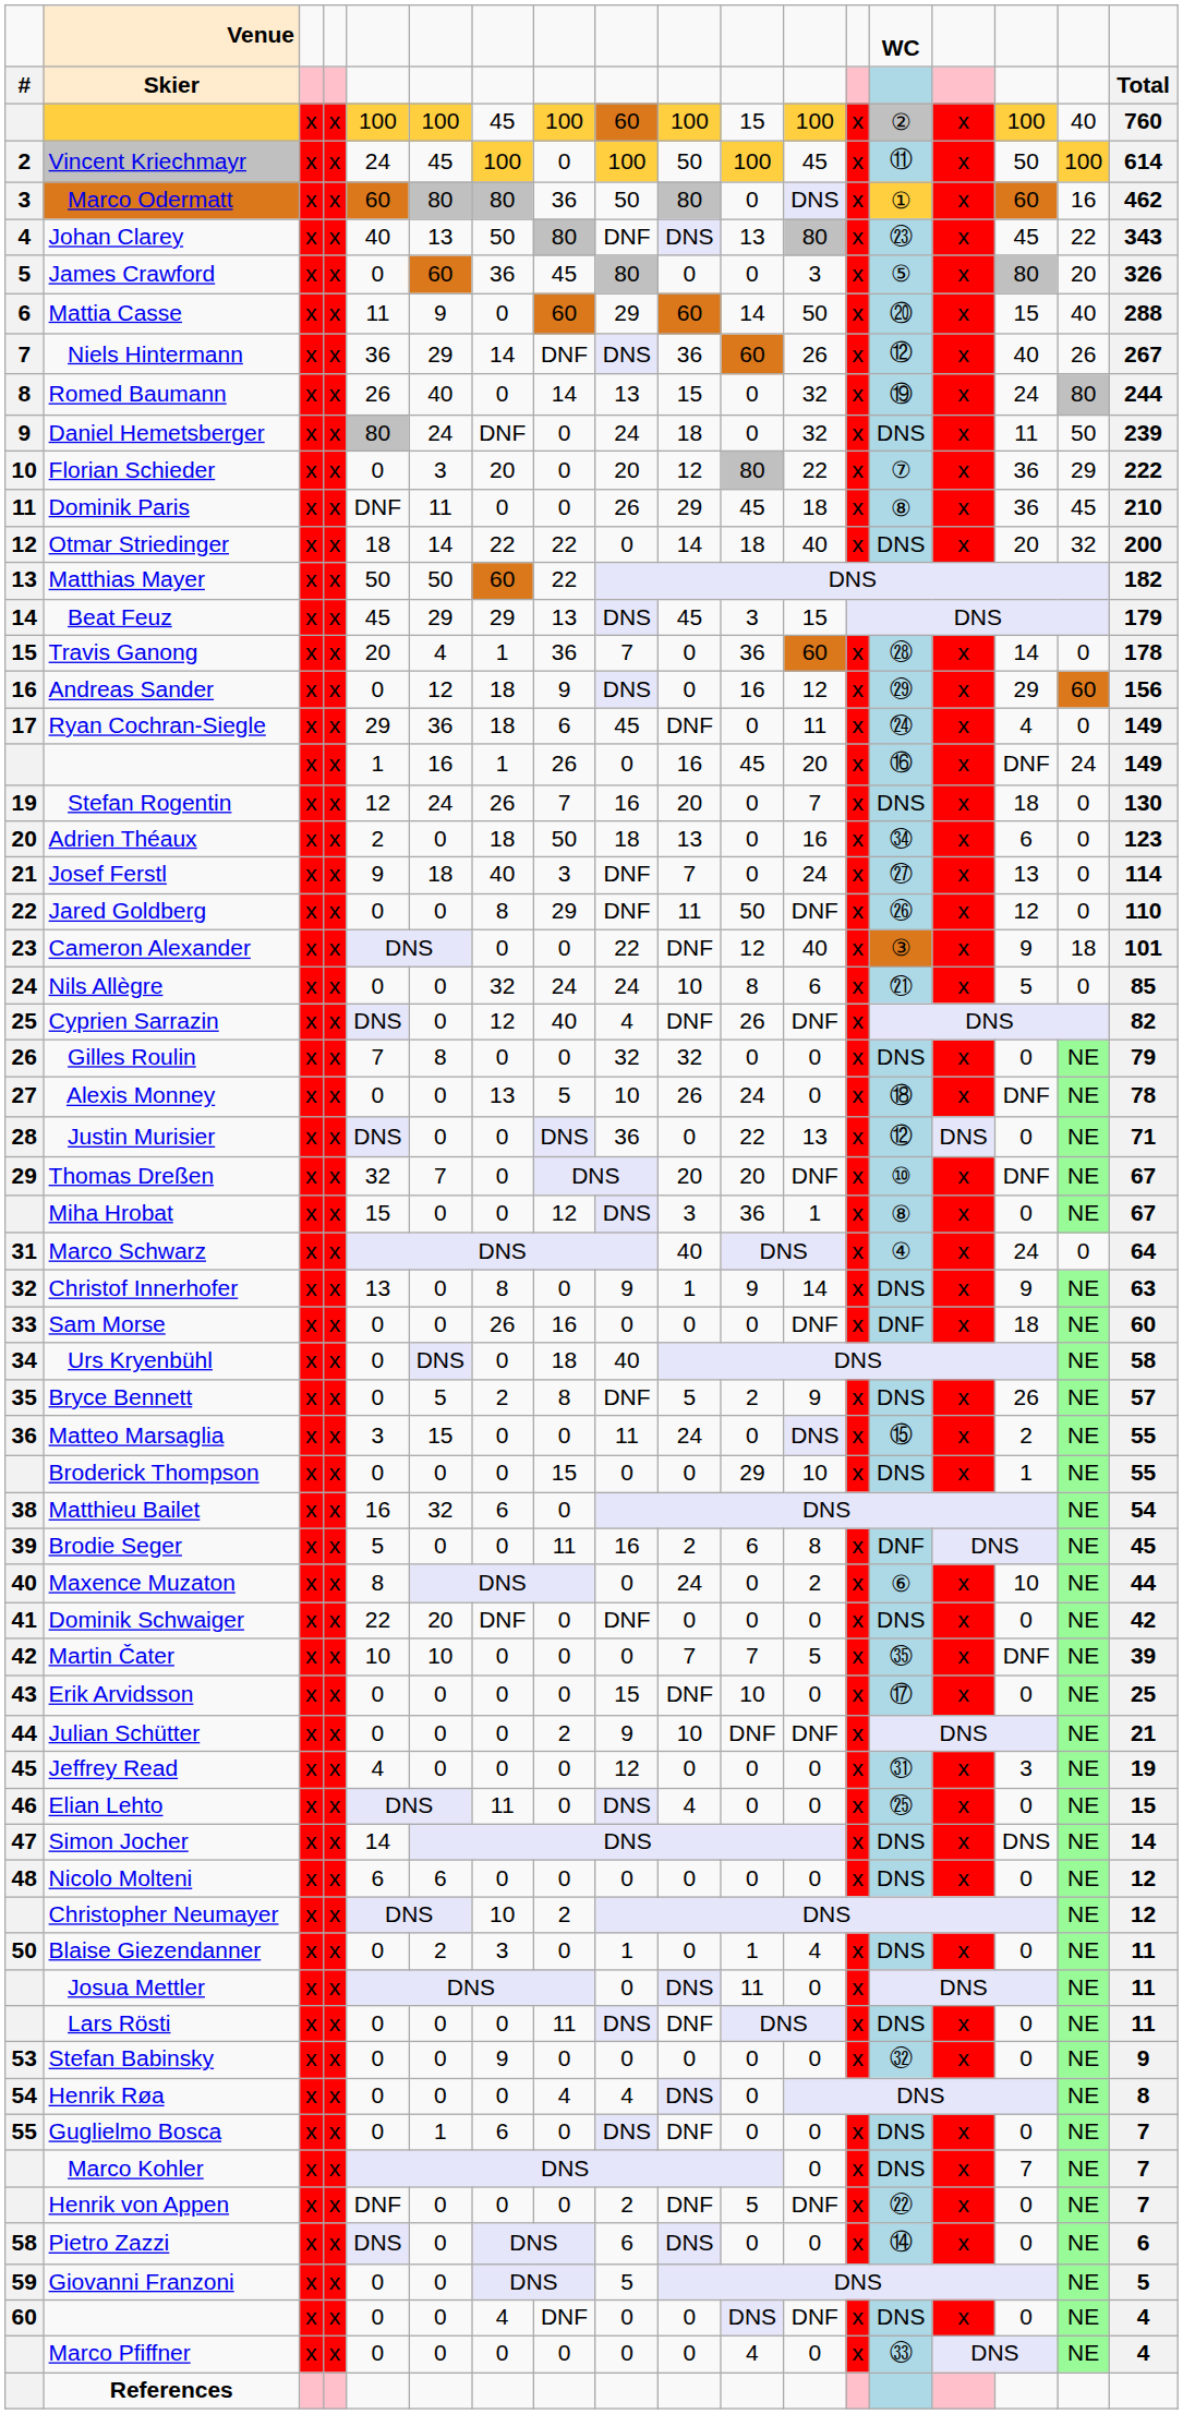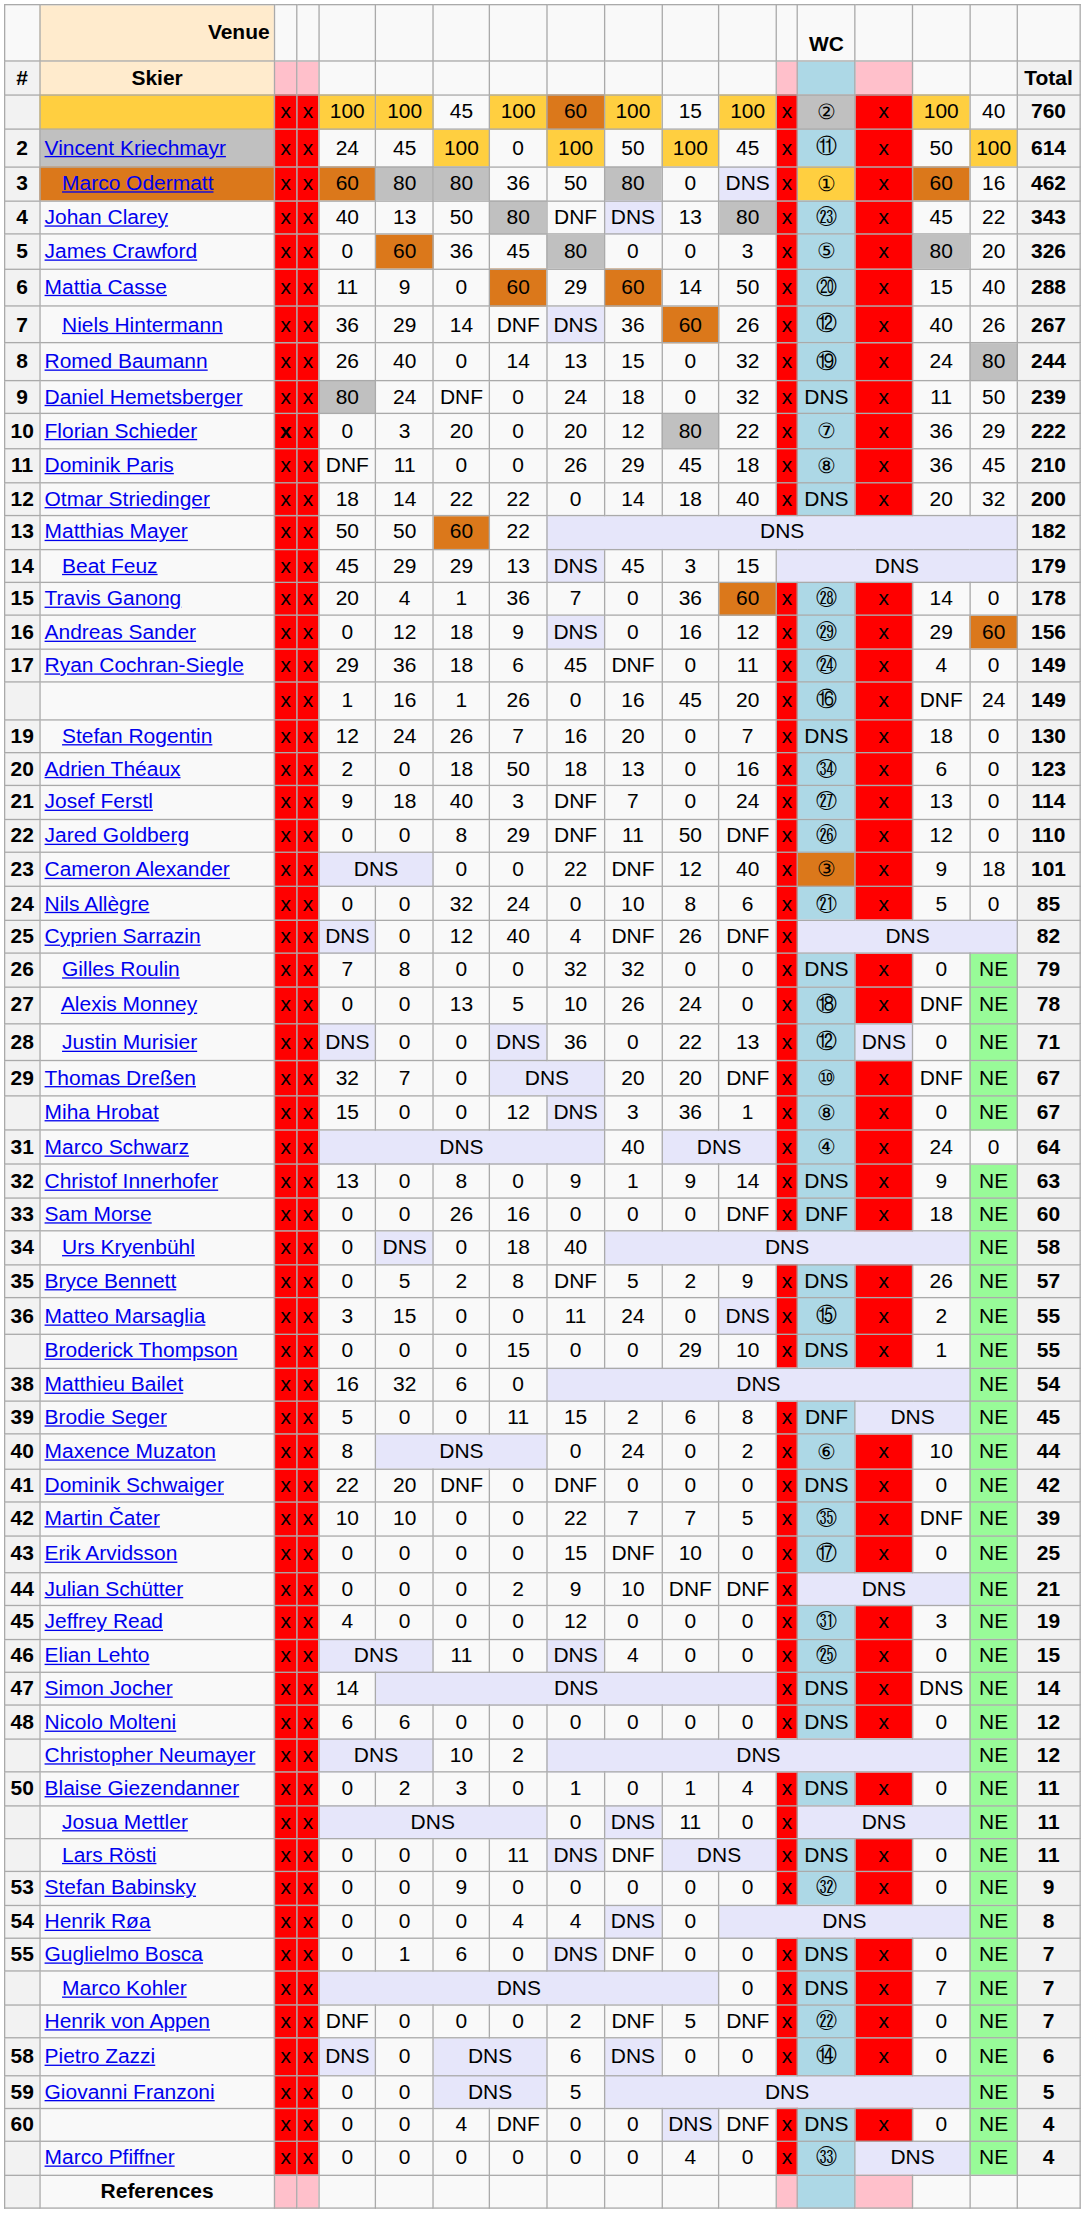Florian Schieder | column 3: normal -> bold
Nils Allègre | column 9: 24 -> 0
Brodie Seger | column 9: 16 -> 15
Martin Čater | column 9: 0 -> 22
